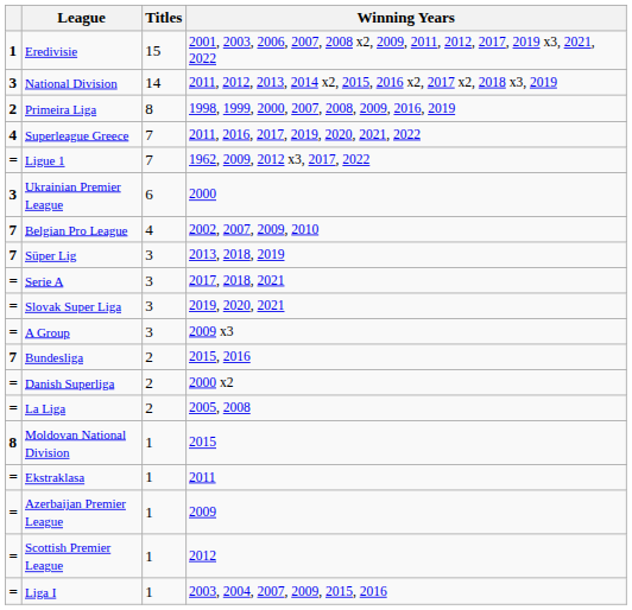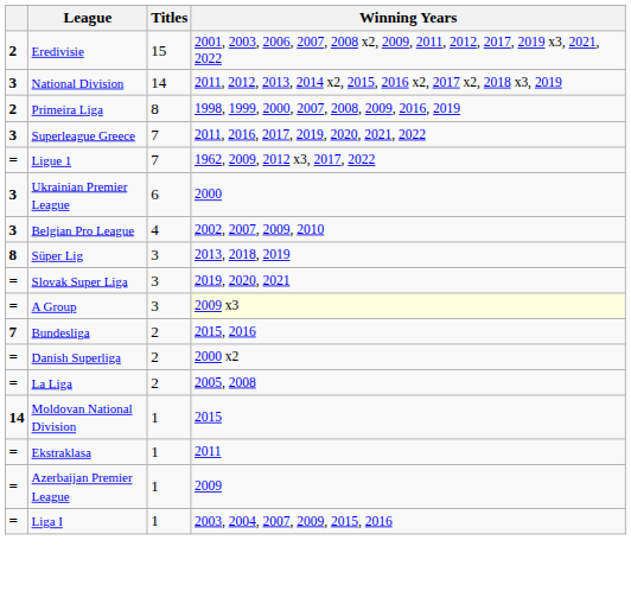Eredivisie | column 1: 1 -> 2
Superleague Greece | column 1: 4 -> 3
Belgian Pro League | column 1: 7 -> 3
Süper Lig | column 1: 7 -> 8
- row: = | Serie A | 3 | 2017, 2018, 2021
A Group | Winning Years: no background -> lightyellow background
Moldovan National Division | column 1: 8 -> 14
- row: = | Scottish Premier League | 1 | 2012
